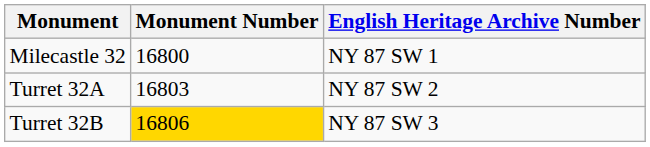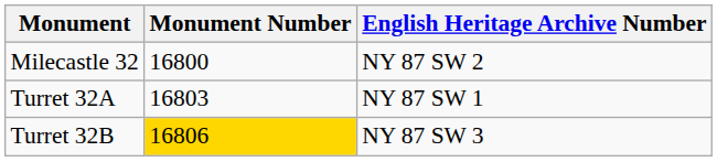Milecastle 32 | English Heritage Archive Number: NY 87 SW 1 -> NY 87 SW 2
Turret 32A | English Heritage Archive Number: NY 87 SW 2 -> NY 87 SW 1
